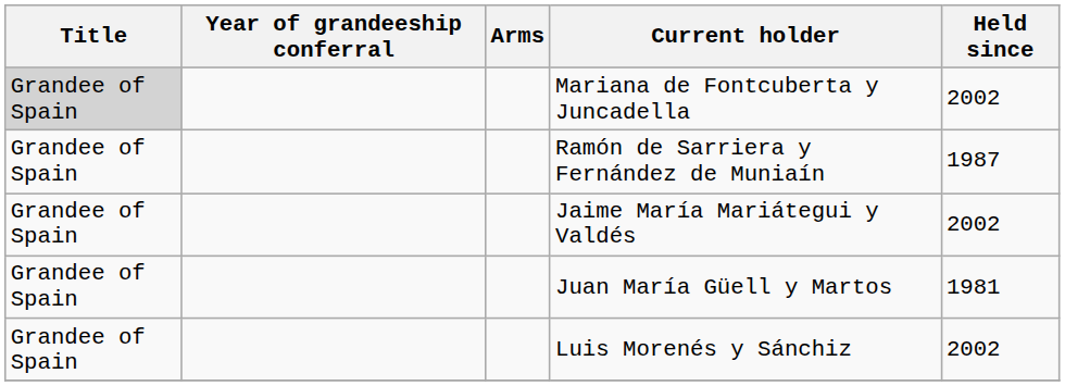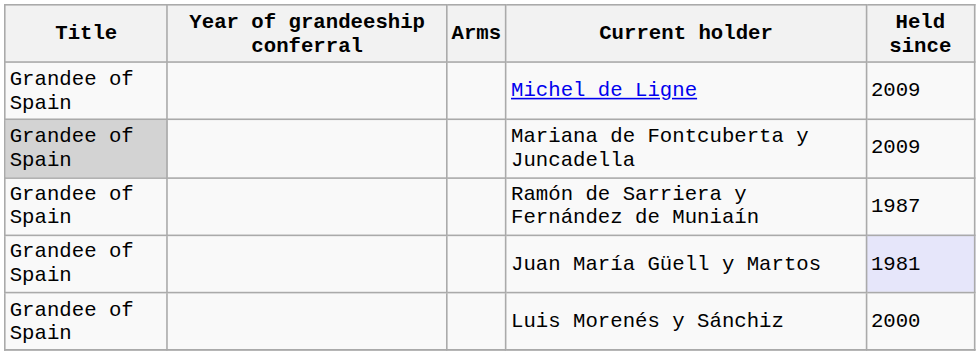+ row: Grandee of Spain | Michel de Ligne | 2009
Mariana de Fontcuberta y Juncadella | Held since: 2002 -> 2009
- row: Grandee of Spain | Jaime María Mariátegui y Valdés | 2002
Juan María Güell y Martos | Held since: no background -> lavender background
Luis Morenés y Sánchiz | Held since: 2002 -> 2000
